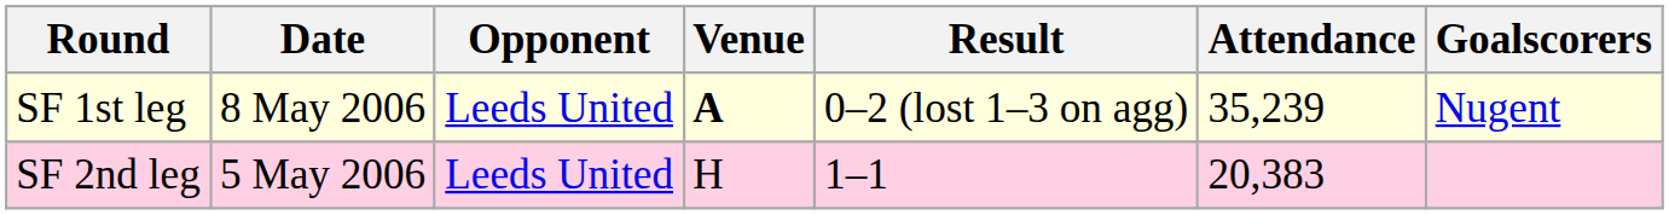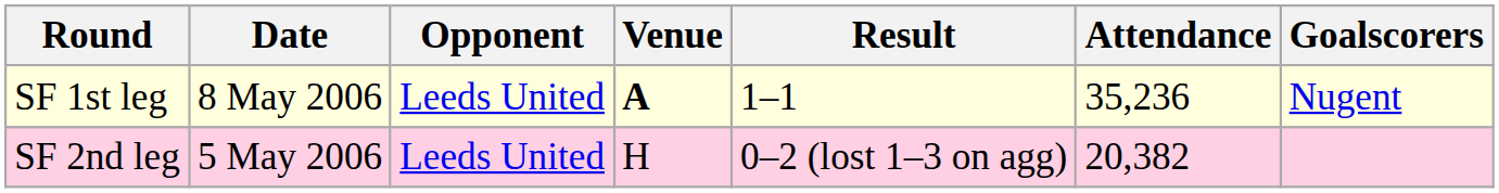SF 1st leg | Result: 0–2 (lost 1–3 on agg) -> 1–1
SF 1st leg | Attendance: 35,239 -> 35,236
SF 2nd leg | Result: 1–1 -> 0–2 (lost 1–3 on agg)
SF 2nd leg | Attendance: 20,383 -> 20,382
